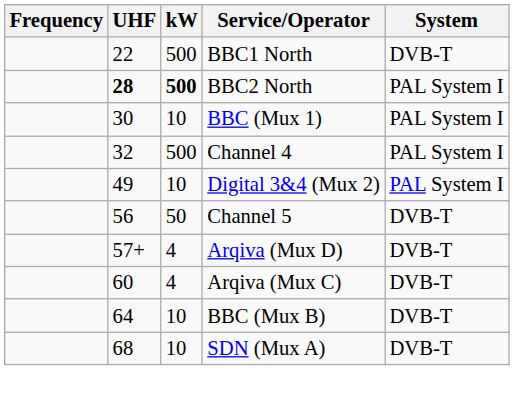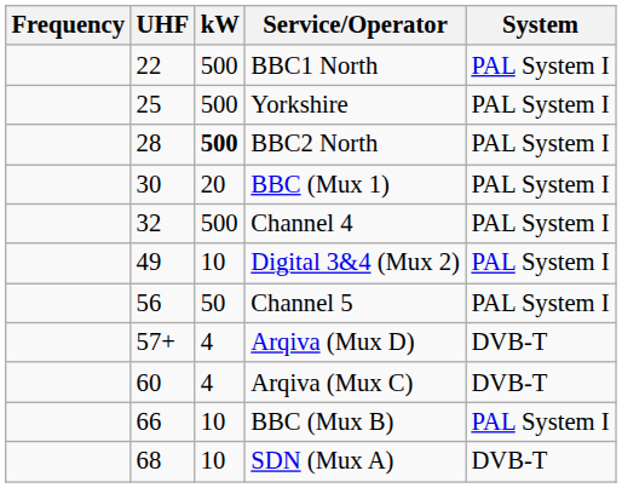BBC1 North | System: DVB-T -> PAL System I
+ row: 25 | 500 | Yorkshire | PAL System I
BBC2 North | UHF: bold -> normal
BBC (Mux 1) | kW: 10 -> 20
Channel 5 | System: DVB-T -> PAL System I
BBC (Mux B) | UHF: 64 -> 66
BBC (Mux B) | System: DVB-T -> PAL System I
